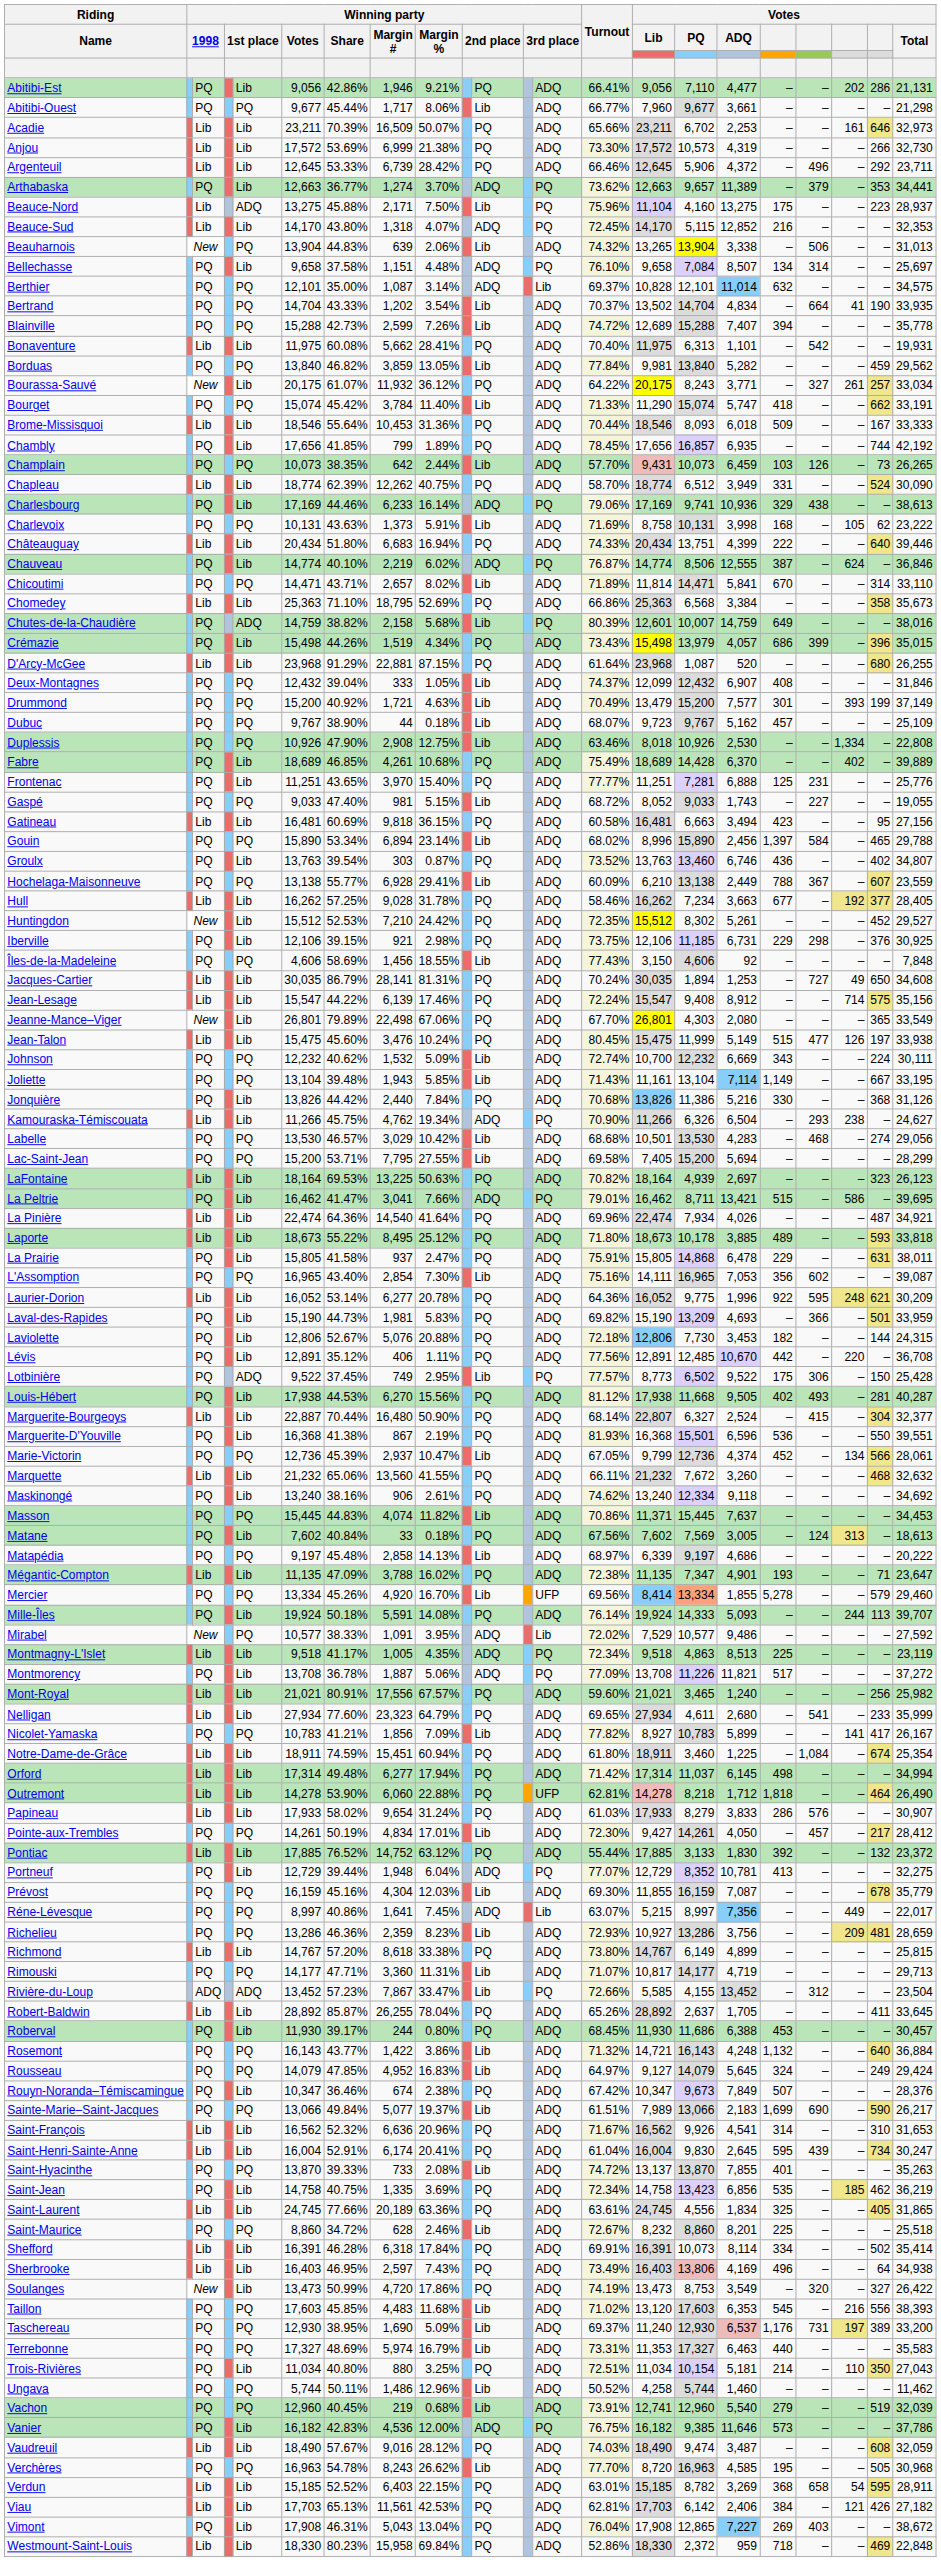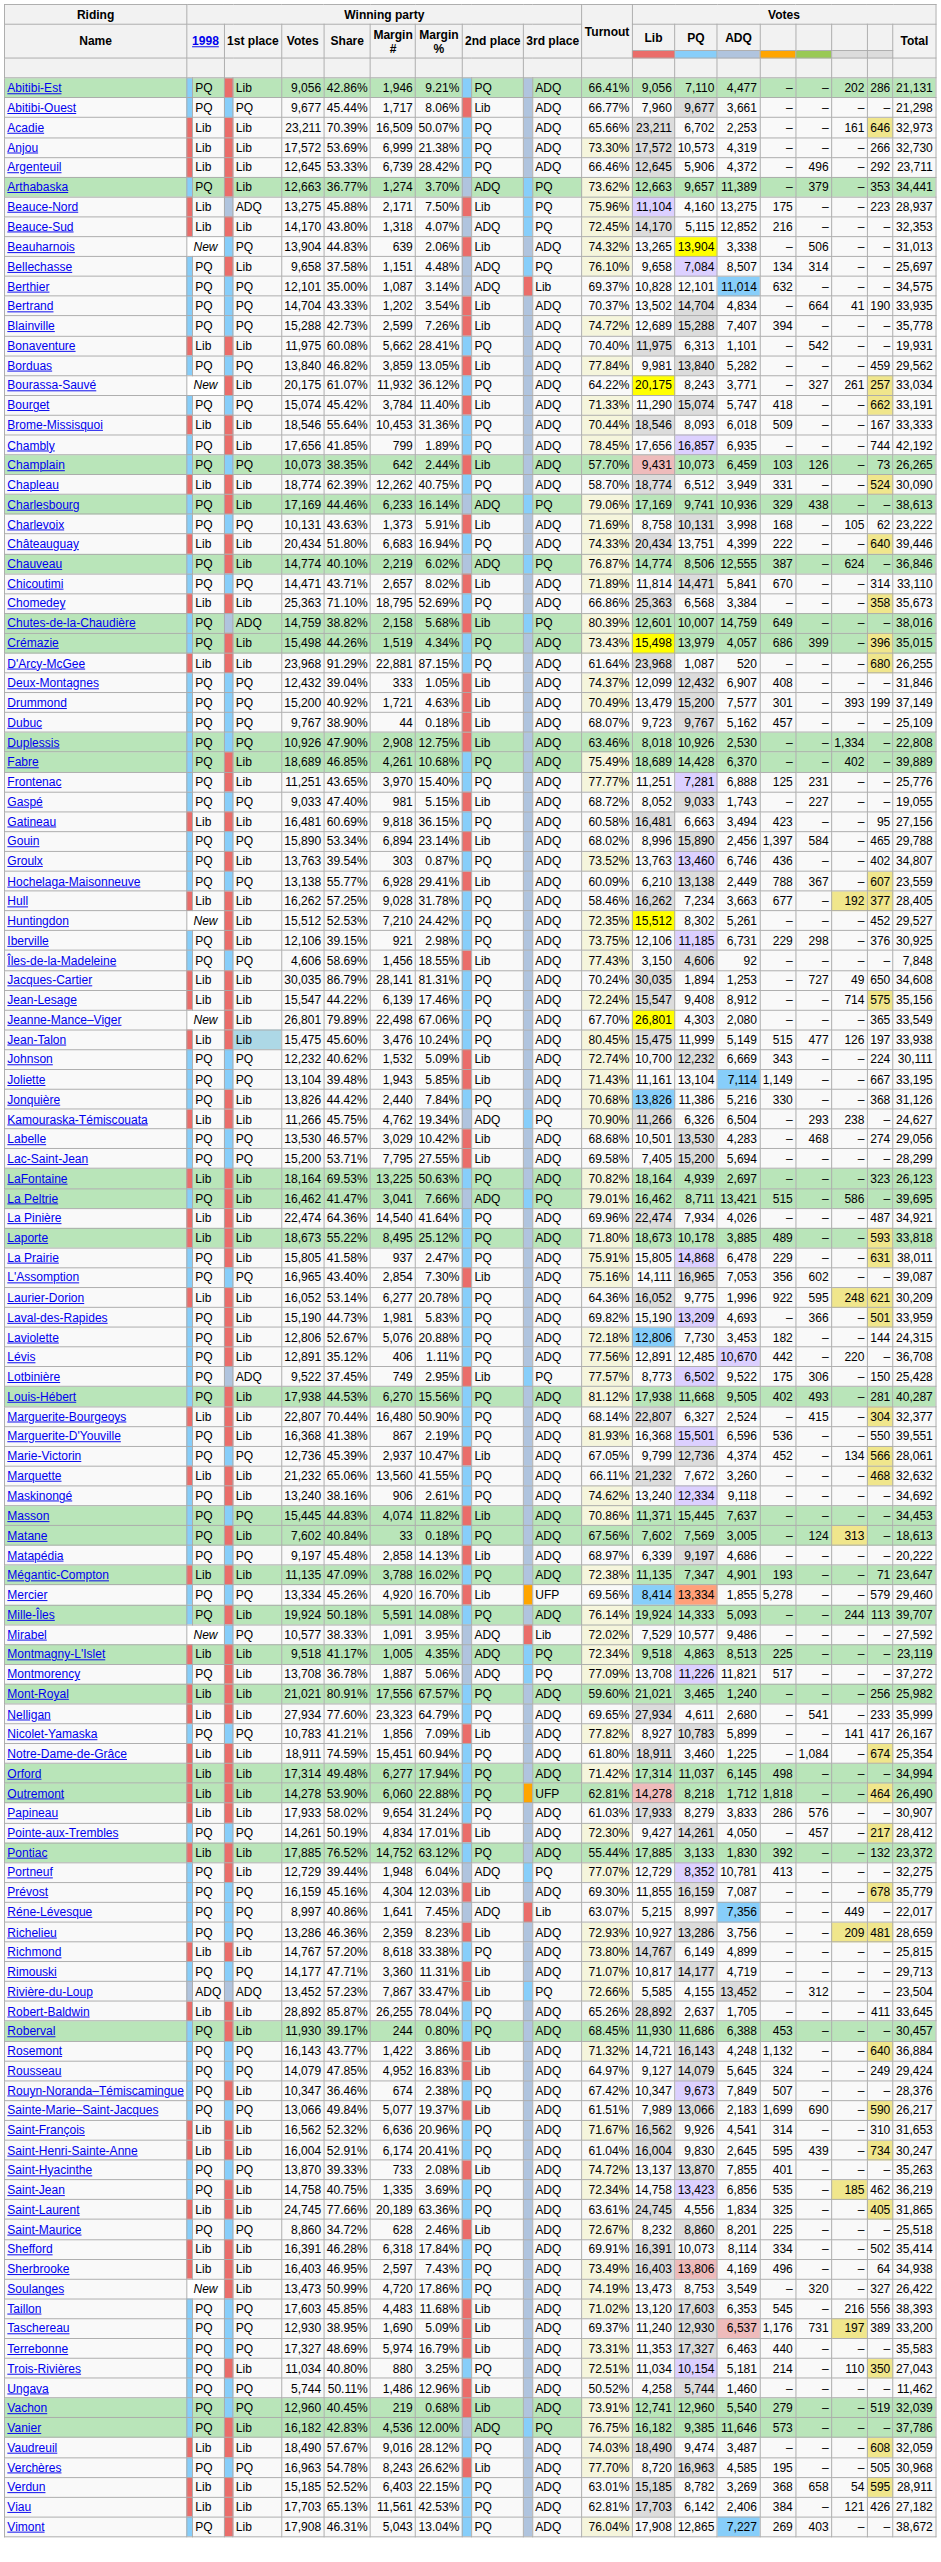Jean-Talon | column 5: no background -> lightblue background
Marguerite-Bourgeoys | Winning party / Votes: 22,887 -> 22,807
- row: Westmount-Saint-Louis | Lib | Lib | 18,330 | 80.23% | 15,958 | 69.84% | PQ | ADQ | 52.86% | 18,330 | 2,372 | 959 | 718 | – | – | 469 | 22,848
